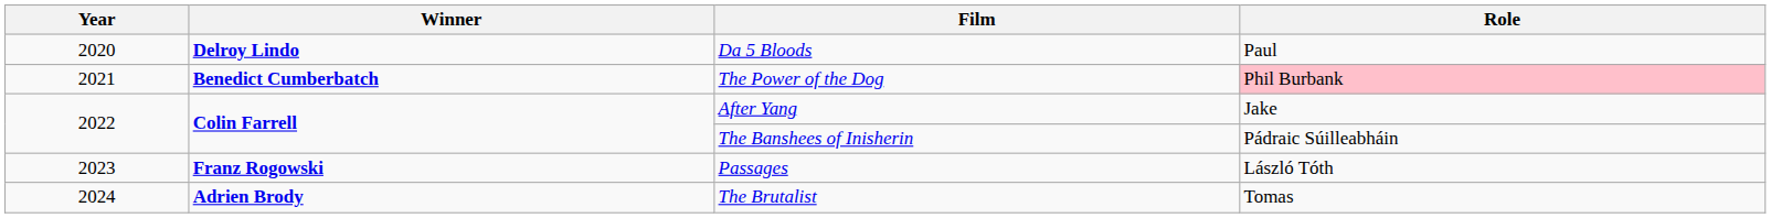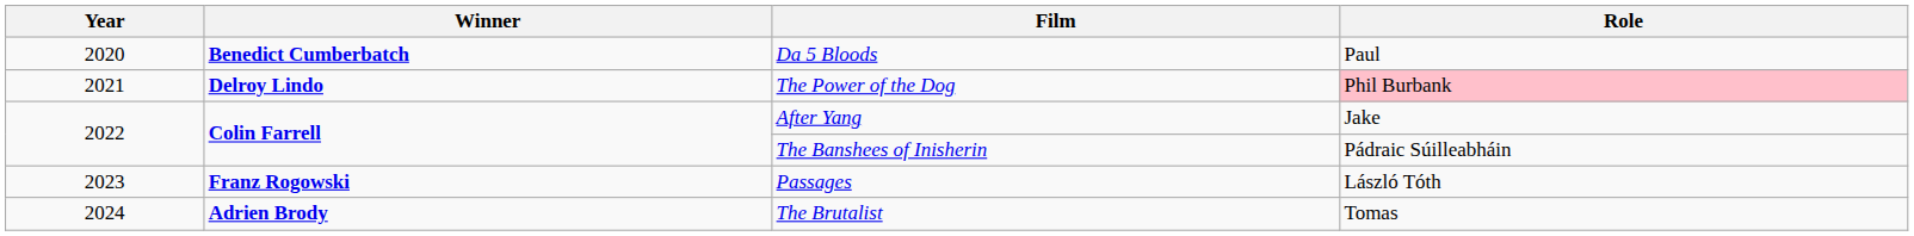Da 5 Bloods | Winner: Delroy Lindo -> Benedict Cumberbatch
The Power of the Dog | Winner: Benedict Cumberbatch -> Delroy Lindo
